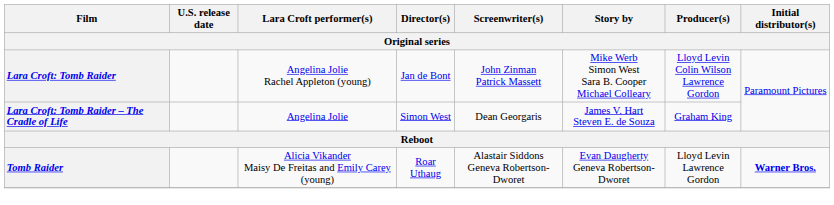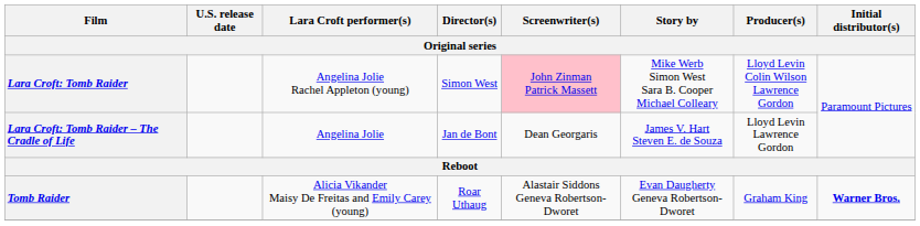Lara Croft: Tomb Raider | Director(s): Jan de Bont -> Simon West
Lara Croft: Tomb Raider | Screenwriter(s): no background -> pink background
Lara Croft: Tomb Raider – The Cradle of Life | Director(s): Simon West -> Jan de Bont
Lara Croft: Tomb Raider – The Cradle of Life | Producer(s): Graham King -> Lloyd Levin Lawrence Gordon
Tomb Raider | Producer(s): Lloyd Levin Lawrence Gordon -> Graham King
